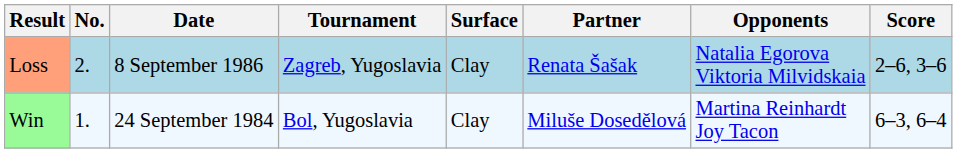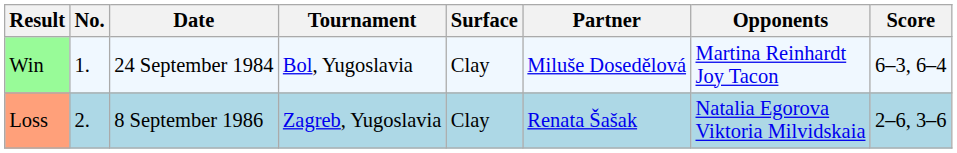rows swapped: Win <-> Loss
